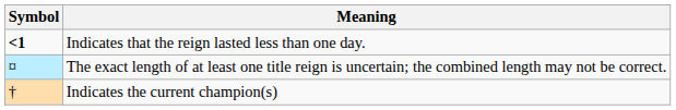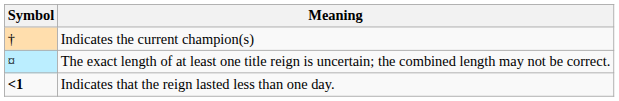rows swapped: Indicates the current champion(s) <-> Indicates that the reign lasted less than one day.
